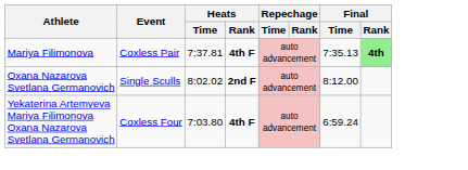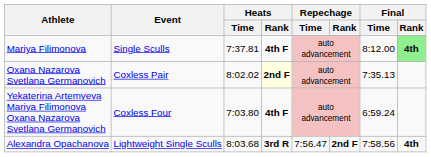Mariya Filimonova | Event: Coxless Pair -> Single Sculls
Mariya Filimonova | Final / Time: 7:35.13 -> 8:12.00
Oxana Nazarova Svetlana Germanovich | Event: Single Sculls -> Coxless Pair
Oxana Nazarova Svetlana Germanovich | Heats / Rank: no background -> lightyellow background
Oxana Nazarova Svetlana Germanovich | Final / Time: 8:12.00 -> 7:35.13
+ row: Alexandra Opachanova | Lightweight Single Sculls | 8:03.68 | 3rd R | 7:56.47 | 2nd F | 7:58.56 | 4th
